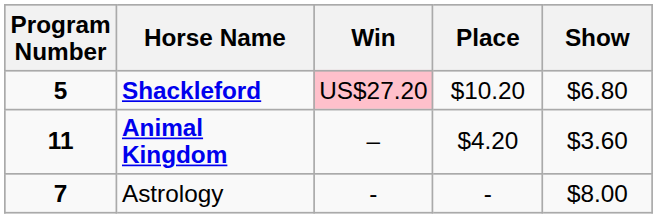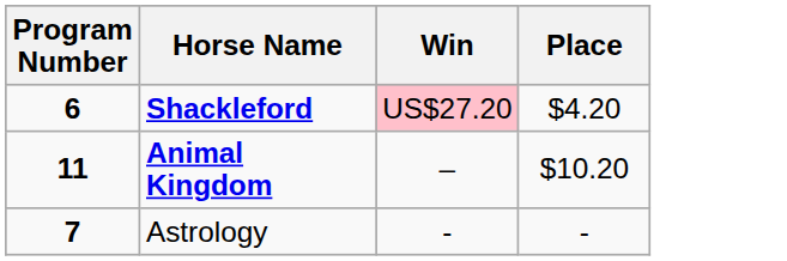- column: Show | $6.80 | $3.60 | $8.00
Shackleford | Program Number: 5 -> 6
Shackleford | Place: $10.20 -> $4.20
Animal Kingdom | Place: $4.20 -> $10.20
